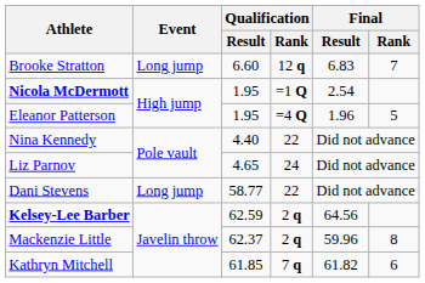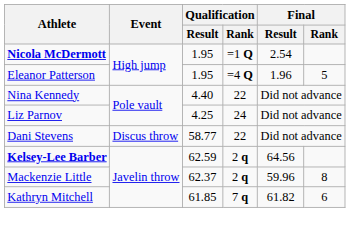- row: Brooke Stratton | Long jump | 6.60 | 12 q | 6.83 | 7
Liz Parnov | Qualification / Result: 4.65 -> 4.25
Dani Stevens | Event: Long jump -> Discus throw
